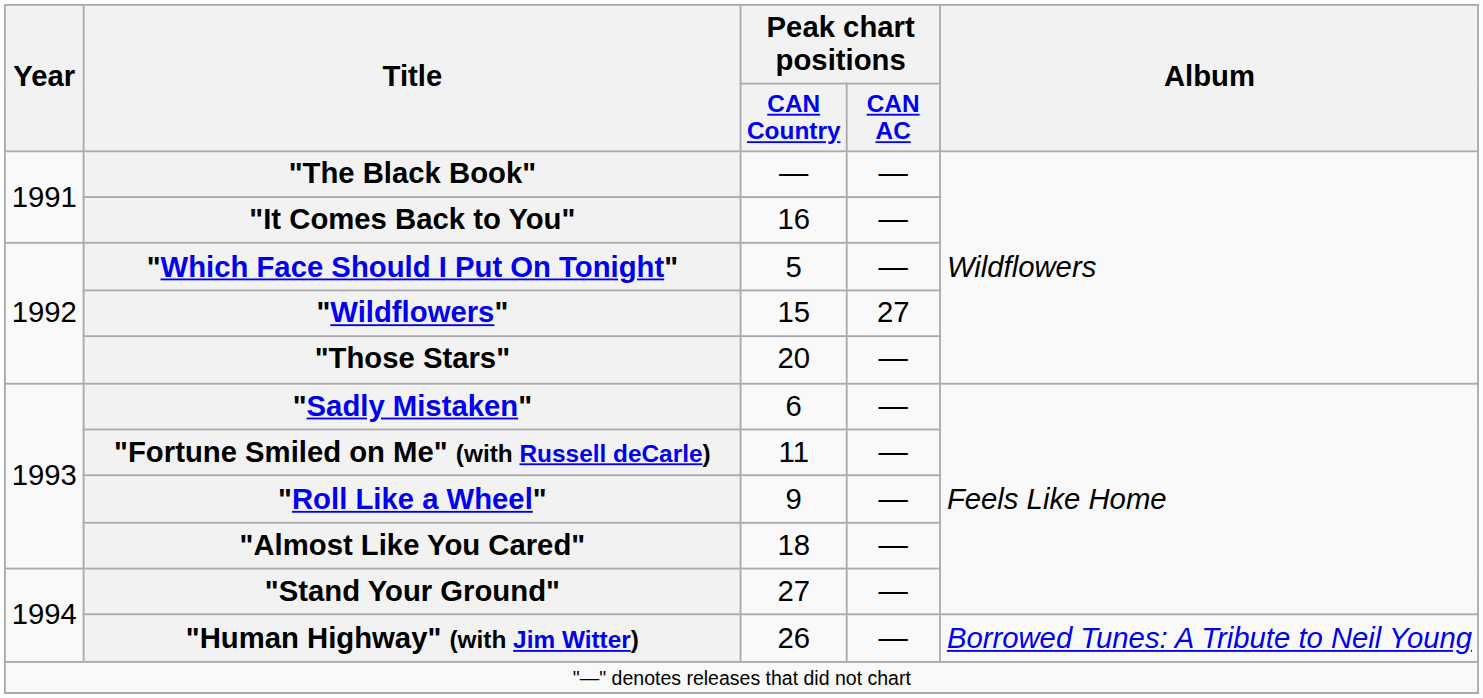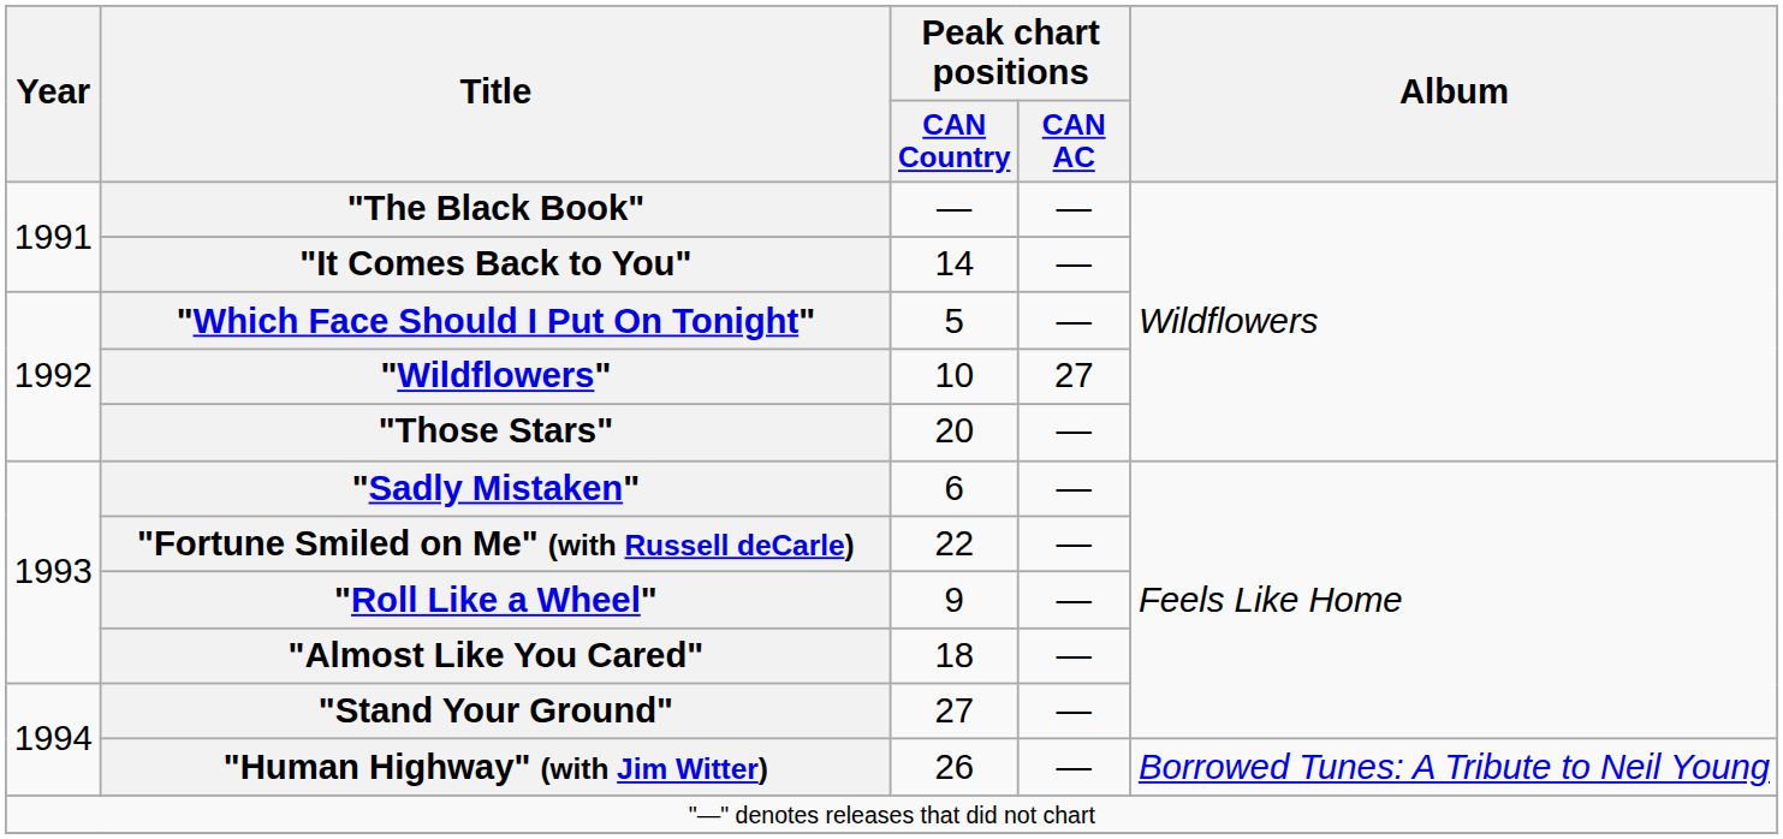"It Comes Back to You" | Peak chart positions / CAN Country: 16 -> 14
"Wildflowers" | Peak chart positions / CAN Country: 15 -> 10
"Fortune Smiled on Me" (with Russell deCarle) | Peak chart positions / CAN Country: 11 -> 22
